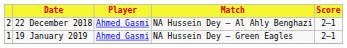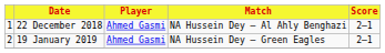22 December 2018 | column 1: 2 -> 1
19 January 2019 | column 1: 1 -> 2
